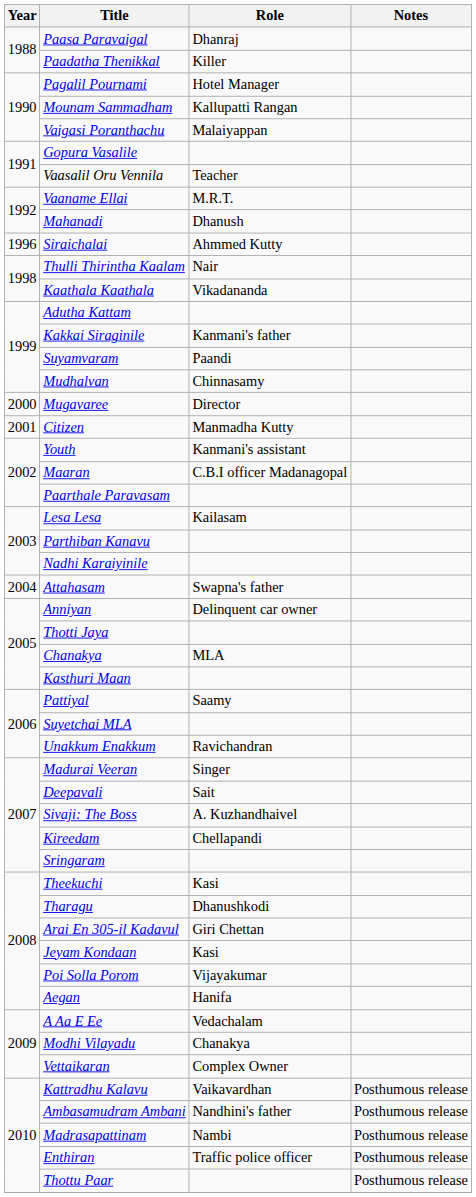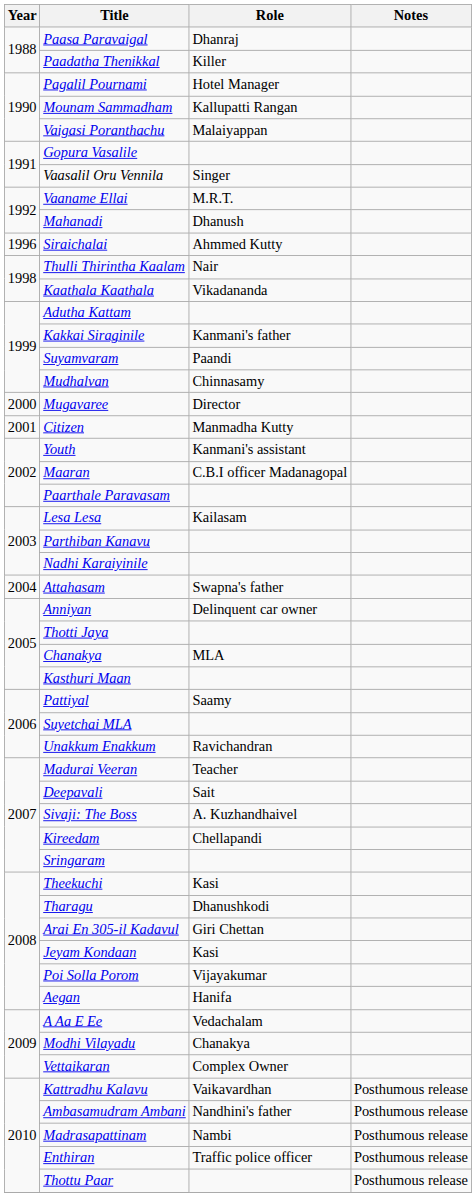Vaasalil Oru Vennila | Role: Teacher -> Singer
Madurai Veeran | Role: Singer -> Teacher
